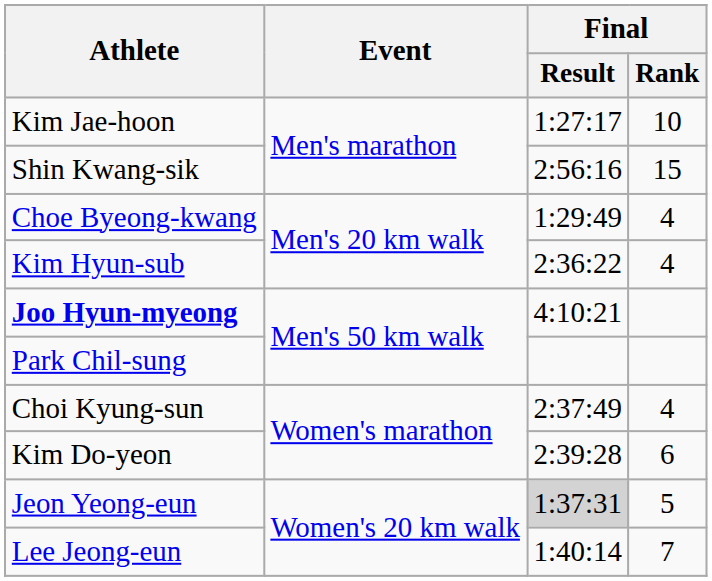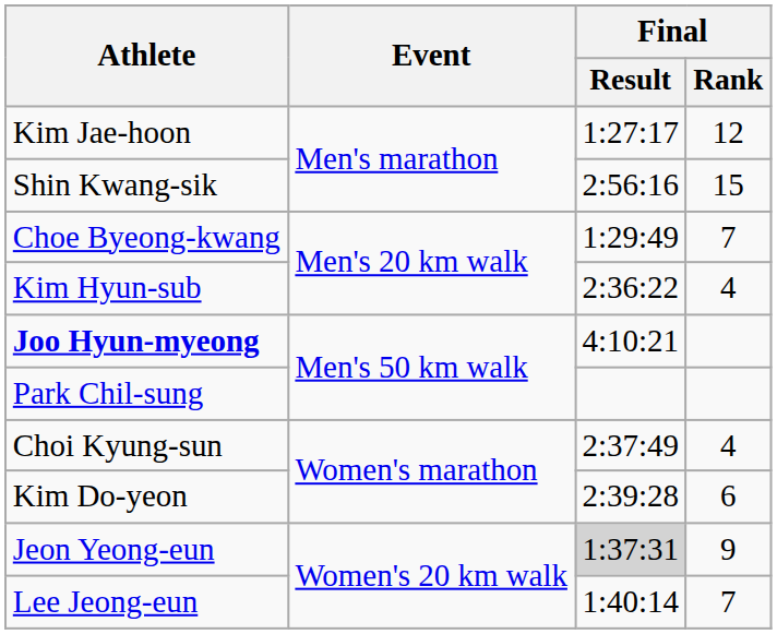Kim Jae-hoon | Final / Rank: 10 -> 12
Choe Byeong-kwang | Final / Rank: 4 -> 7
Jeon Yeong-eun | Final / Rank: 5 -> 9
